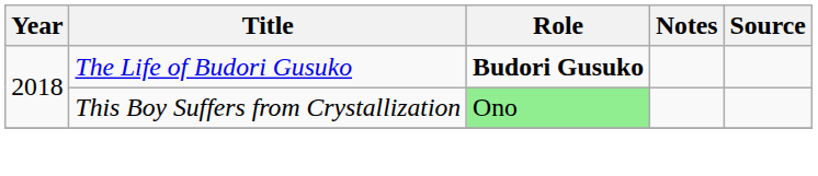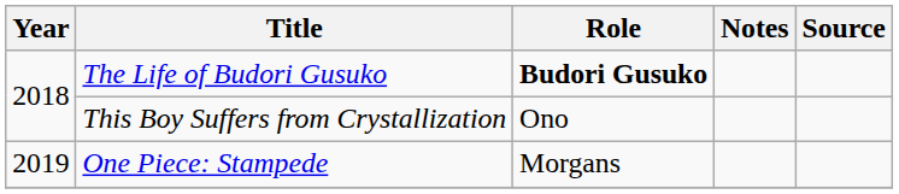This Boy Suffers from Crystallization | Role: lightgreen background -> no background
+ row: 2019 | One Piece: Stampede | Morgans
